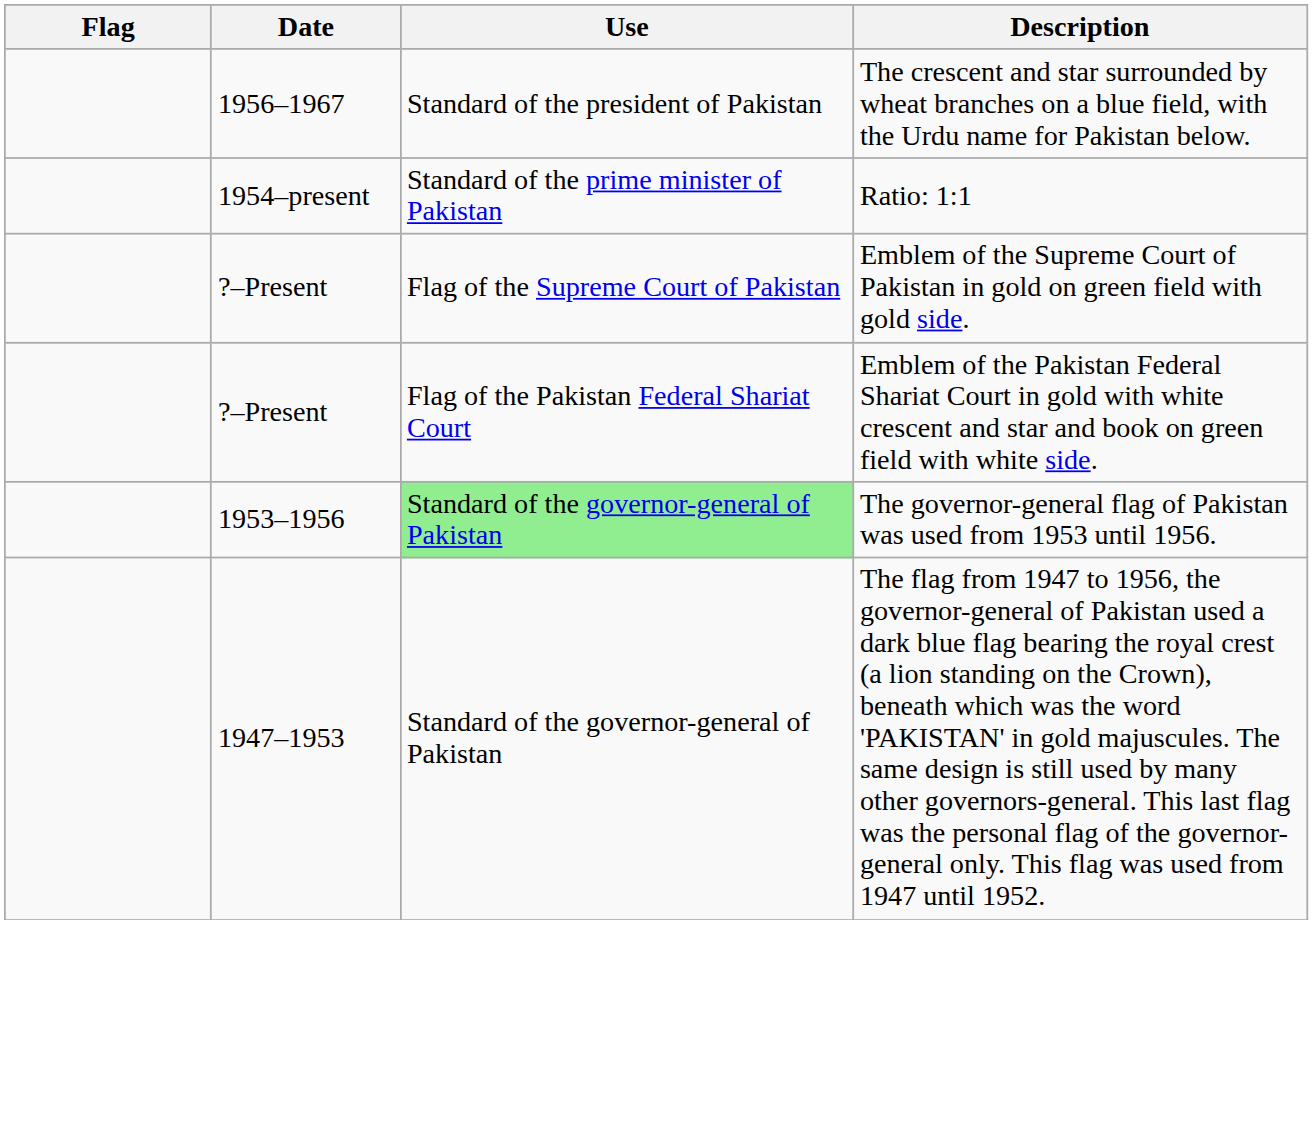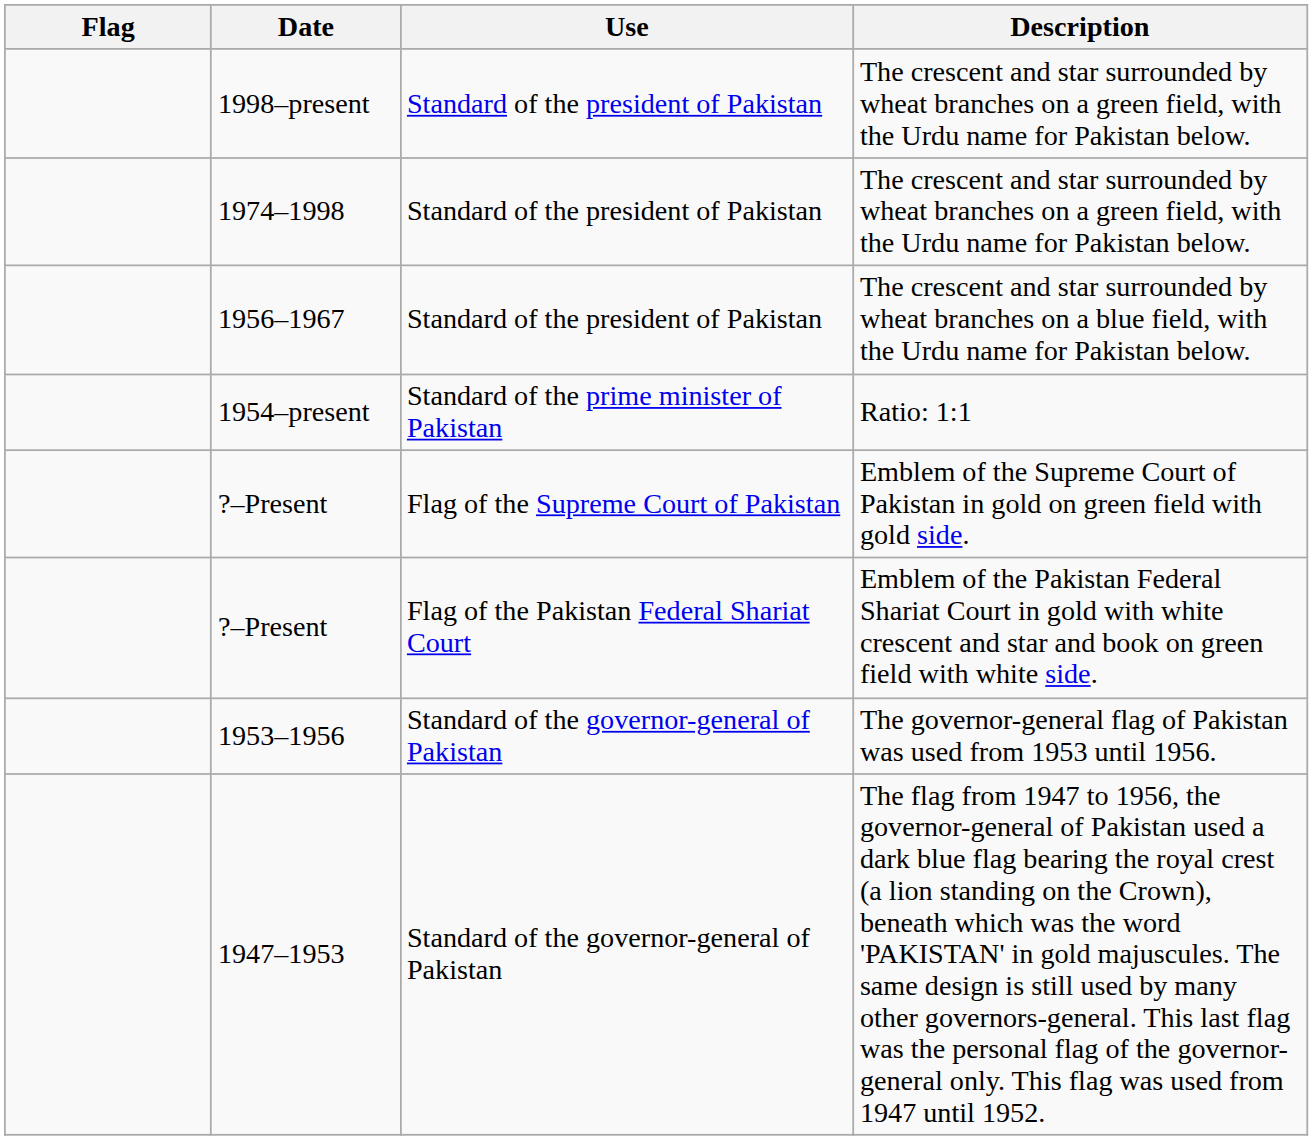+ row: 1998–present | Standard of the president of Pakistan | The crescent and star surrounded by wheat branches on a green field, with the Urdu name for Pakistan below.
+ row: 1974–1998 | Standard of the president of Pakistan | The crescent and star surrounded by wheat branches on a green field, with the Urdu name for Pakistan below.
1953–1956 | Use: lightgreen background -> no background
